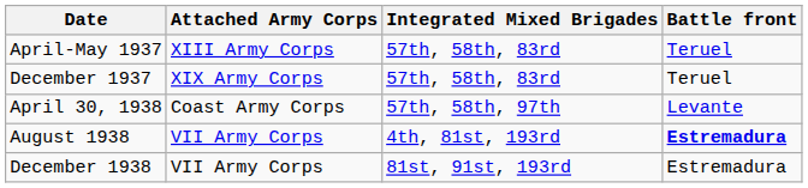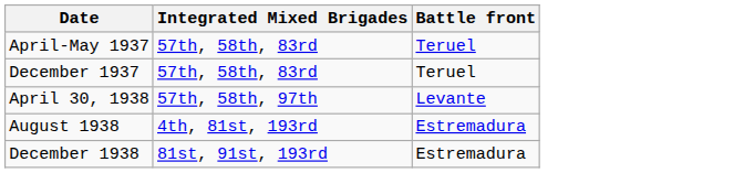- column: Attached Army Corps | XIII Army Corps | XIX Army Corps | Coast Army Corps | VII Army Corps | VII Army Corps
August 1938 | Battle front: bold -> normal
